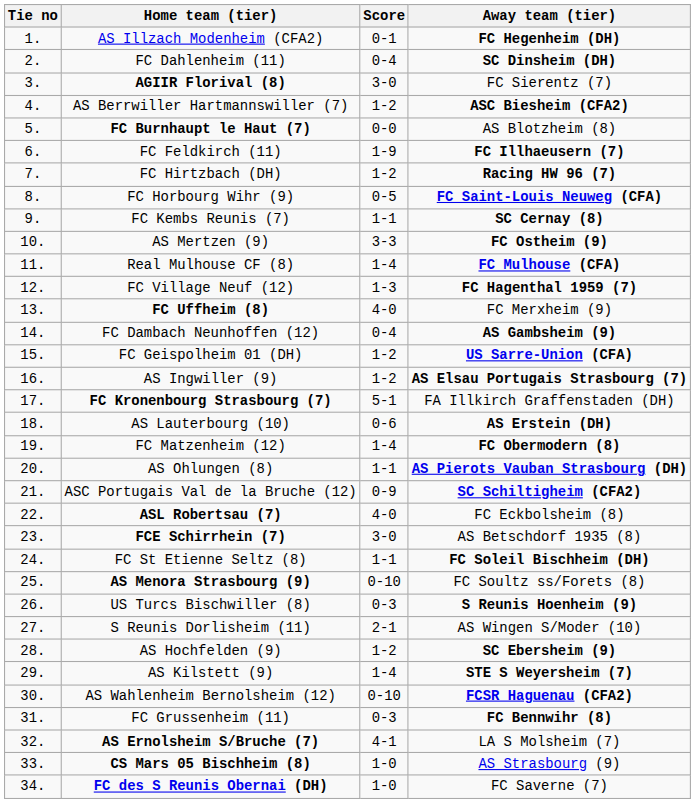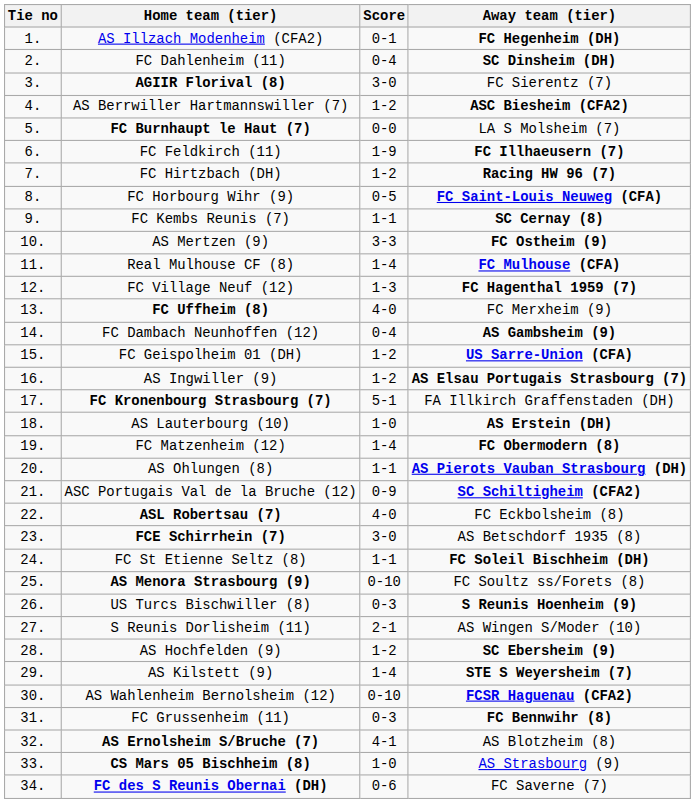FC Burnhaupt le Haut (7) | Away team (tier): AS Blotzheim (8) -> LA S Molsheim (7)
AS Lauterbourg (10) | Score: 0-6 -> 1-0
AS Ernolsheim S/Bruche (7) | Away team (tier): LA S Molsheim (7) -> AS Blotzheim (8)
FC des S Reunis Obernai (DH) | Score: 1-0 -> 0-6
